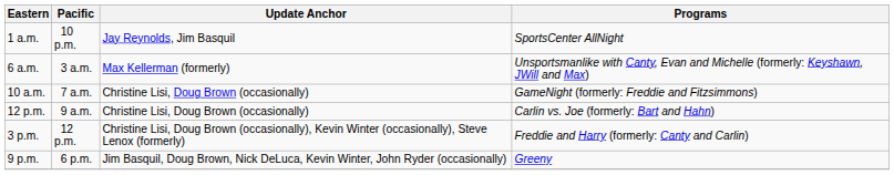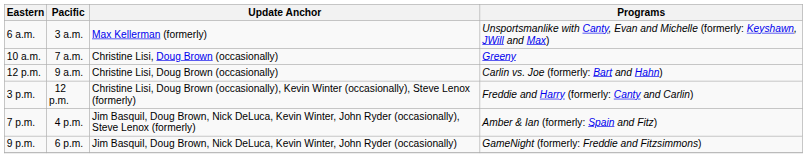- row: 1 a.m. | 10 p.m. | Jay Reynolds, Jim Basquil | SportsCenter AllNight
10 a.m. | Programs: GameNight (formerly: Freddie and Fitzsimmons) -> Greeny
+ row: 7 p.m. | 4 p.m. | Jim Basquil, Doug Brown, Nick DeLuca, Kevin Winter, John Ryder (occasionally), Steve Lenox (formerly) | Amber & Ian (formerly: Spain and Fitz)
9 p.m. | Programs: Greeny -> GameNight (formerly: Freddie and Fitzsimmons)
